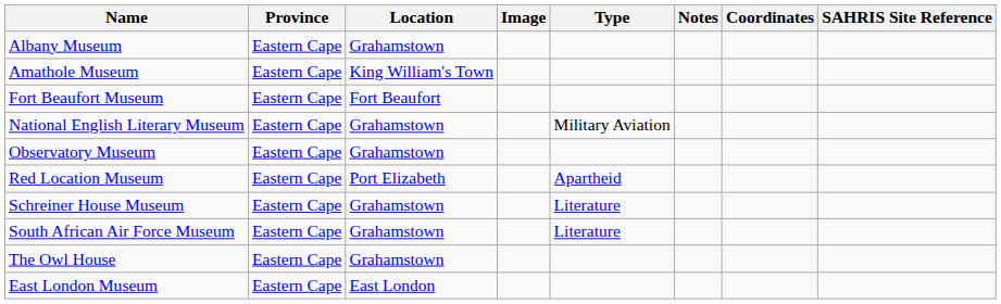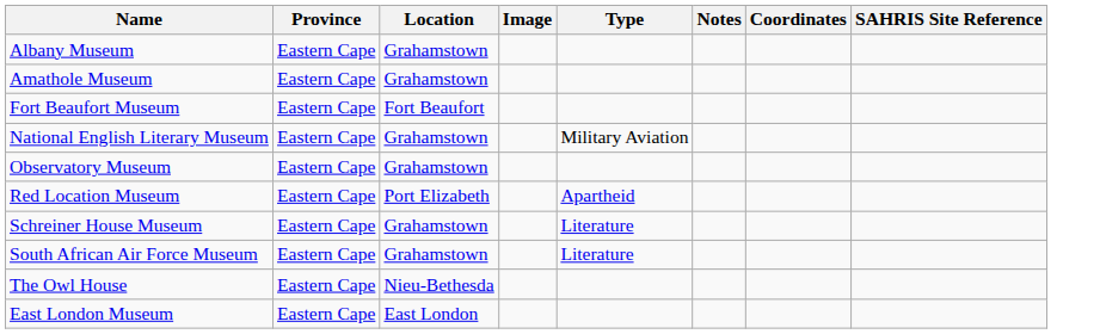Amathole Museum | Location: King William's Town -> Grahamstown
The Owl House | Location: Grahamstown -> Nieu-Bethesda
